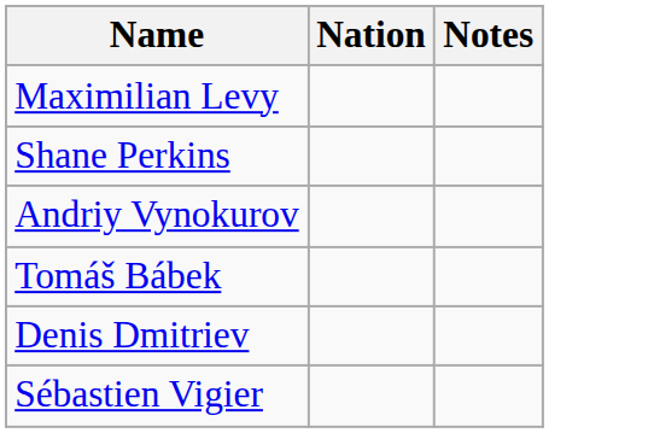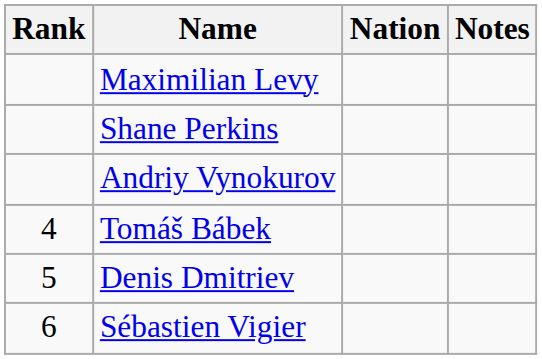+ column: Rank | 4 | 5 | 6
